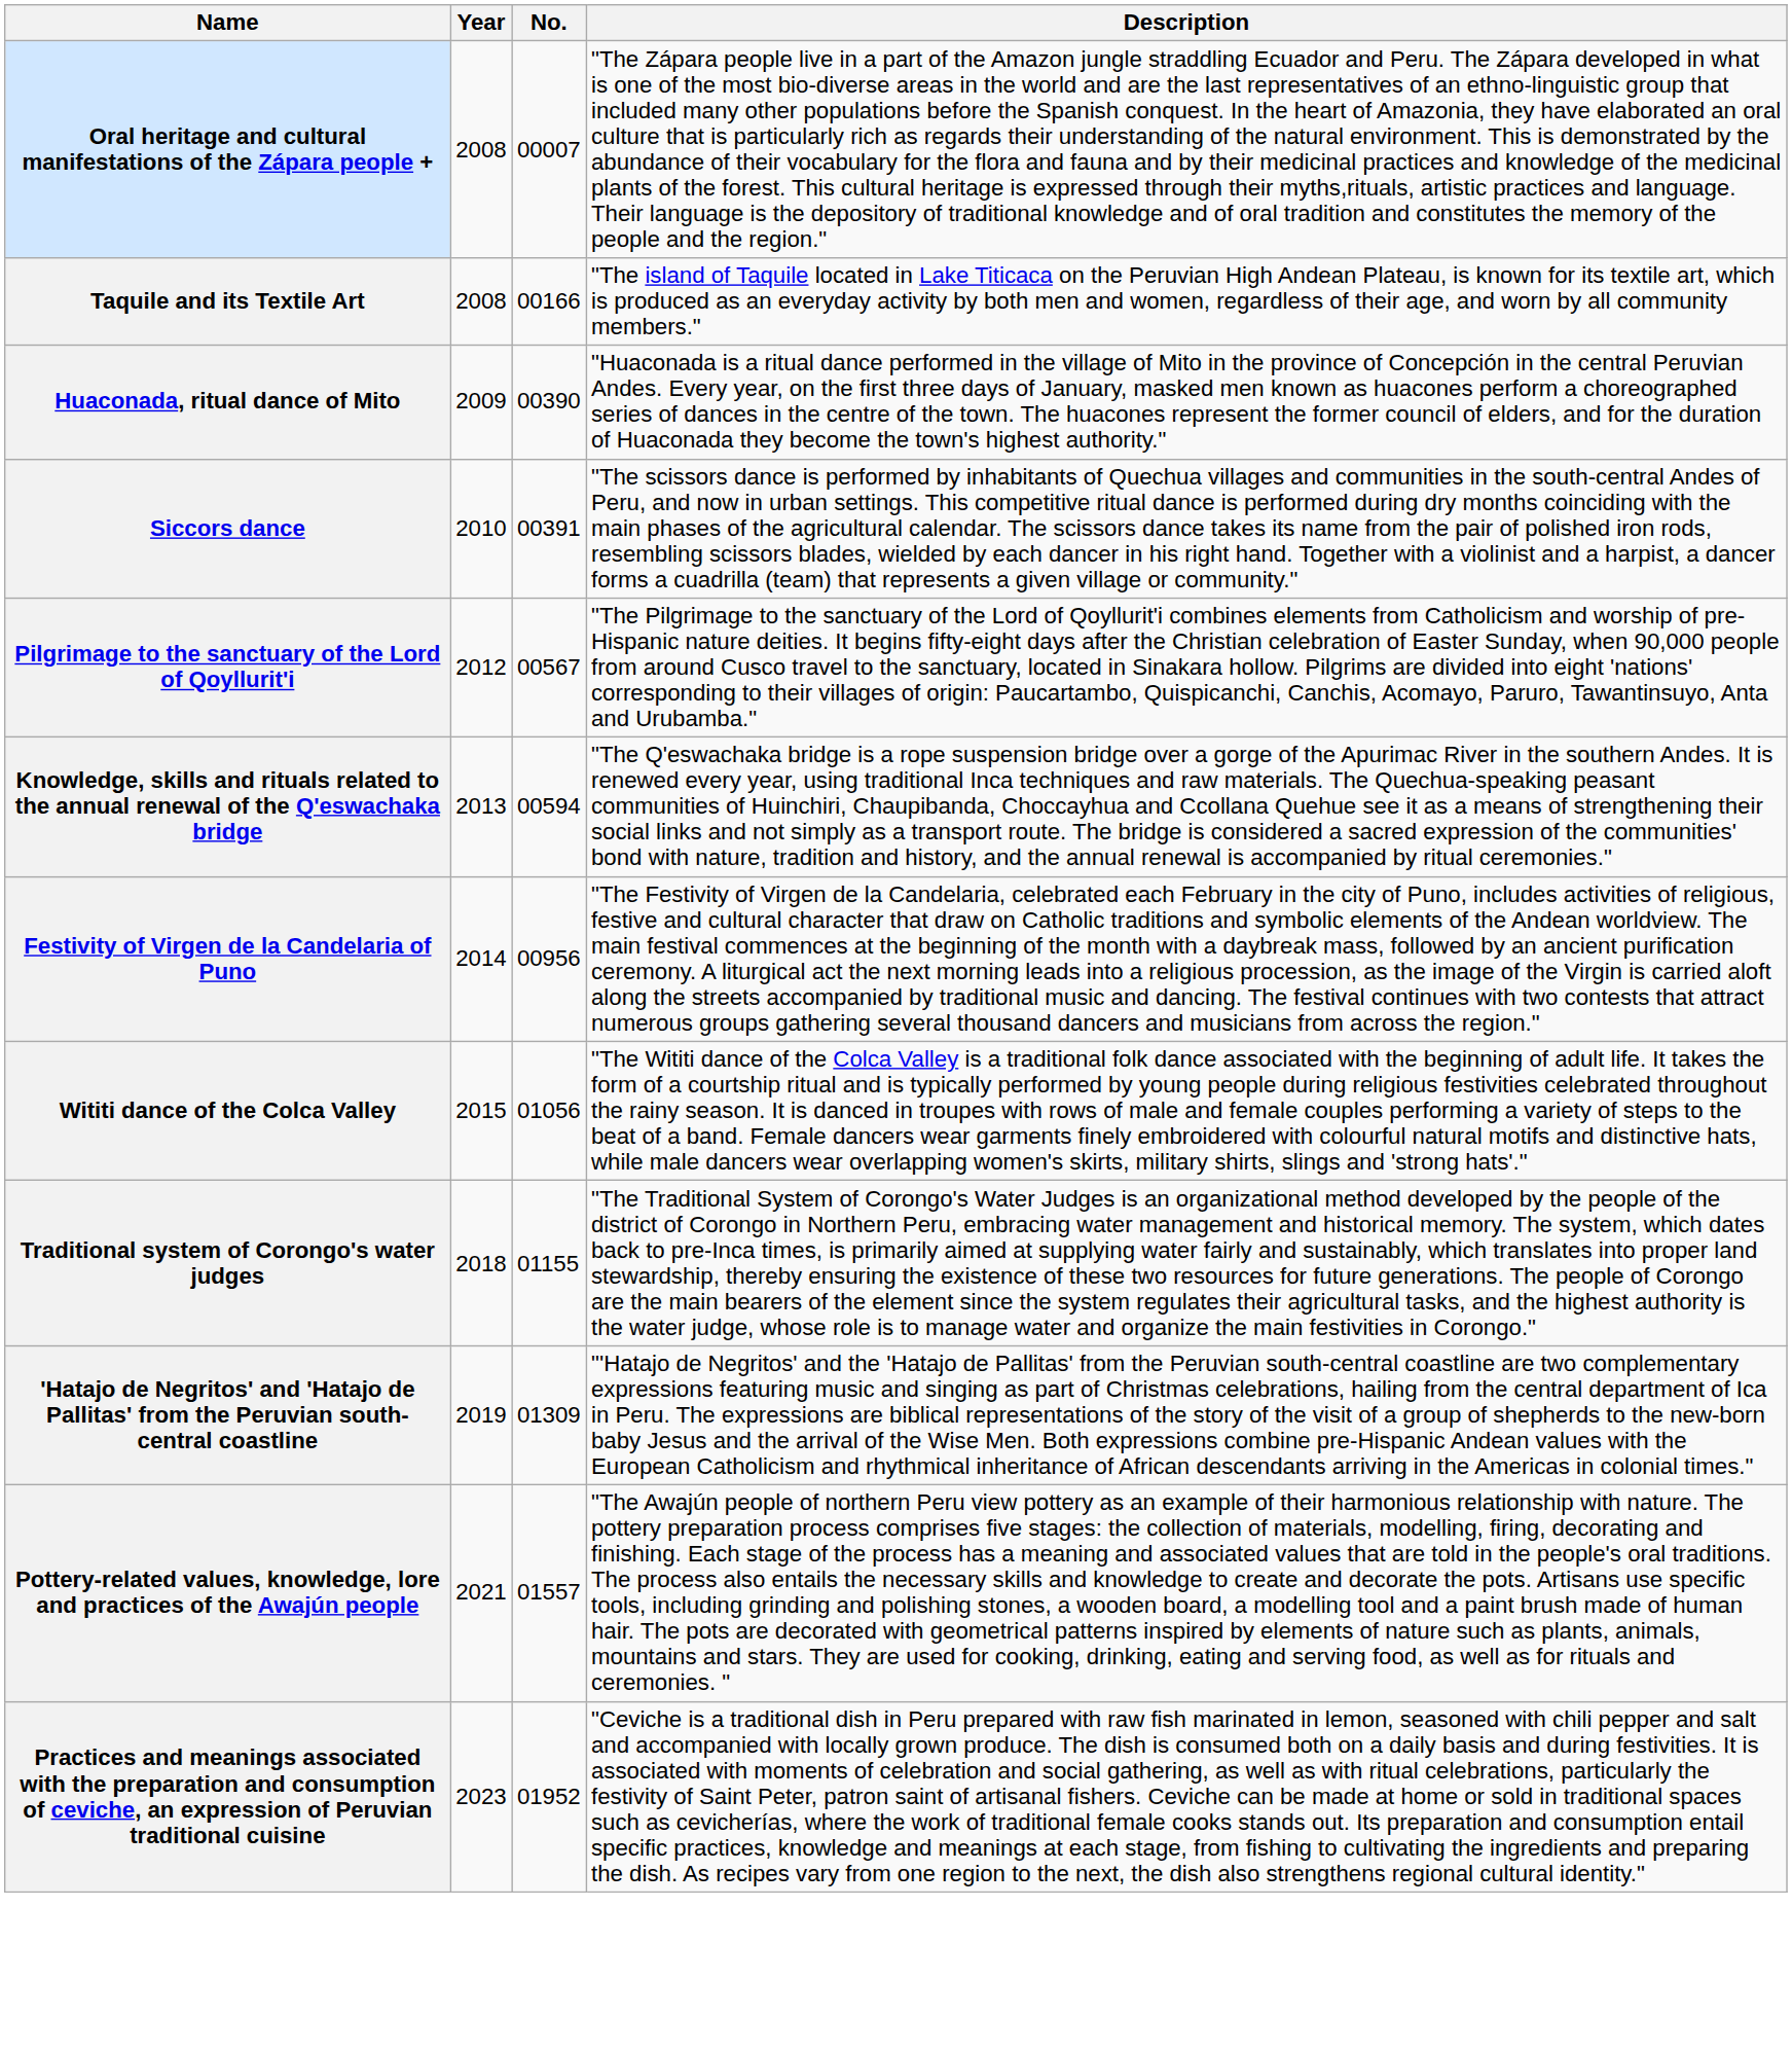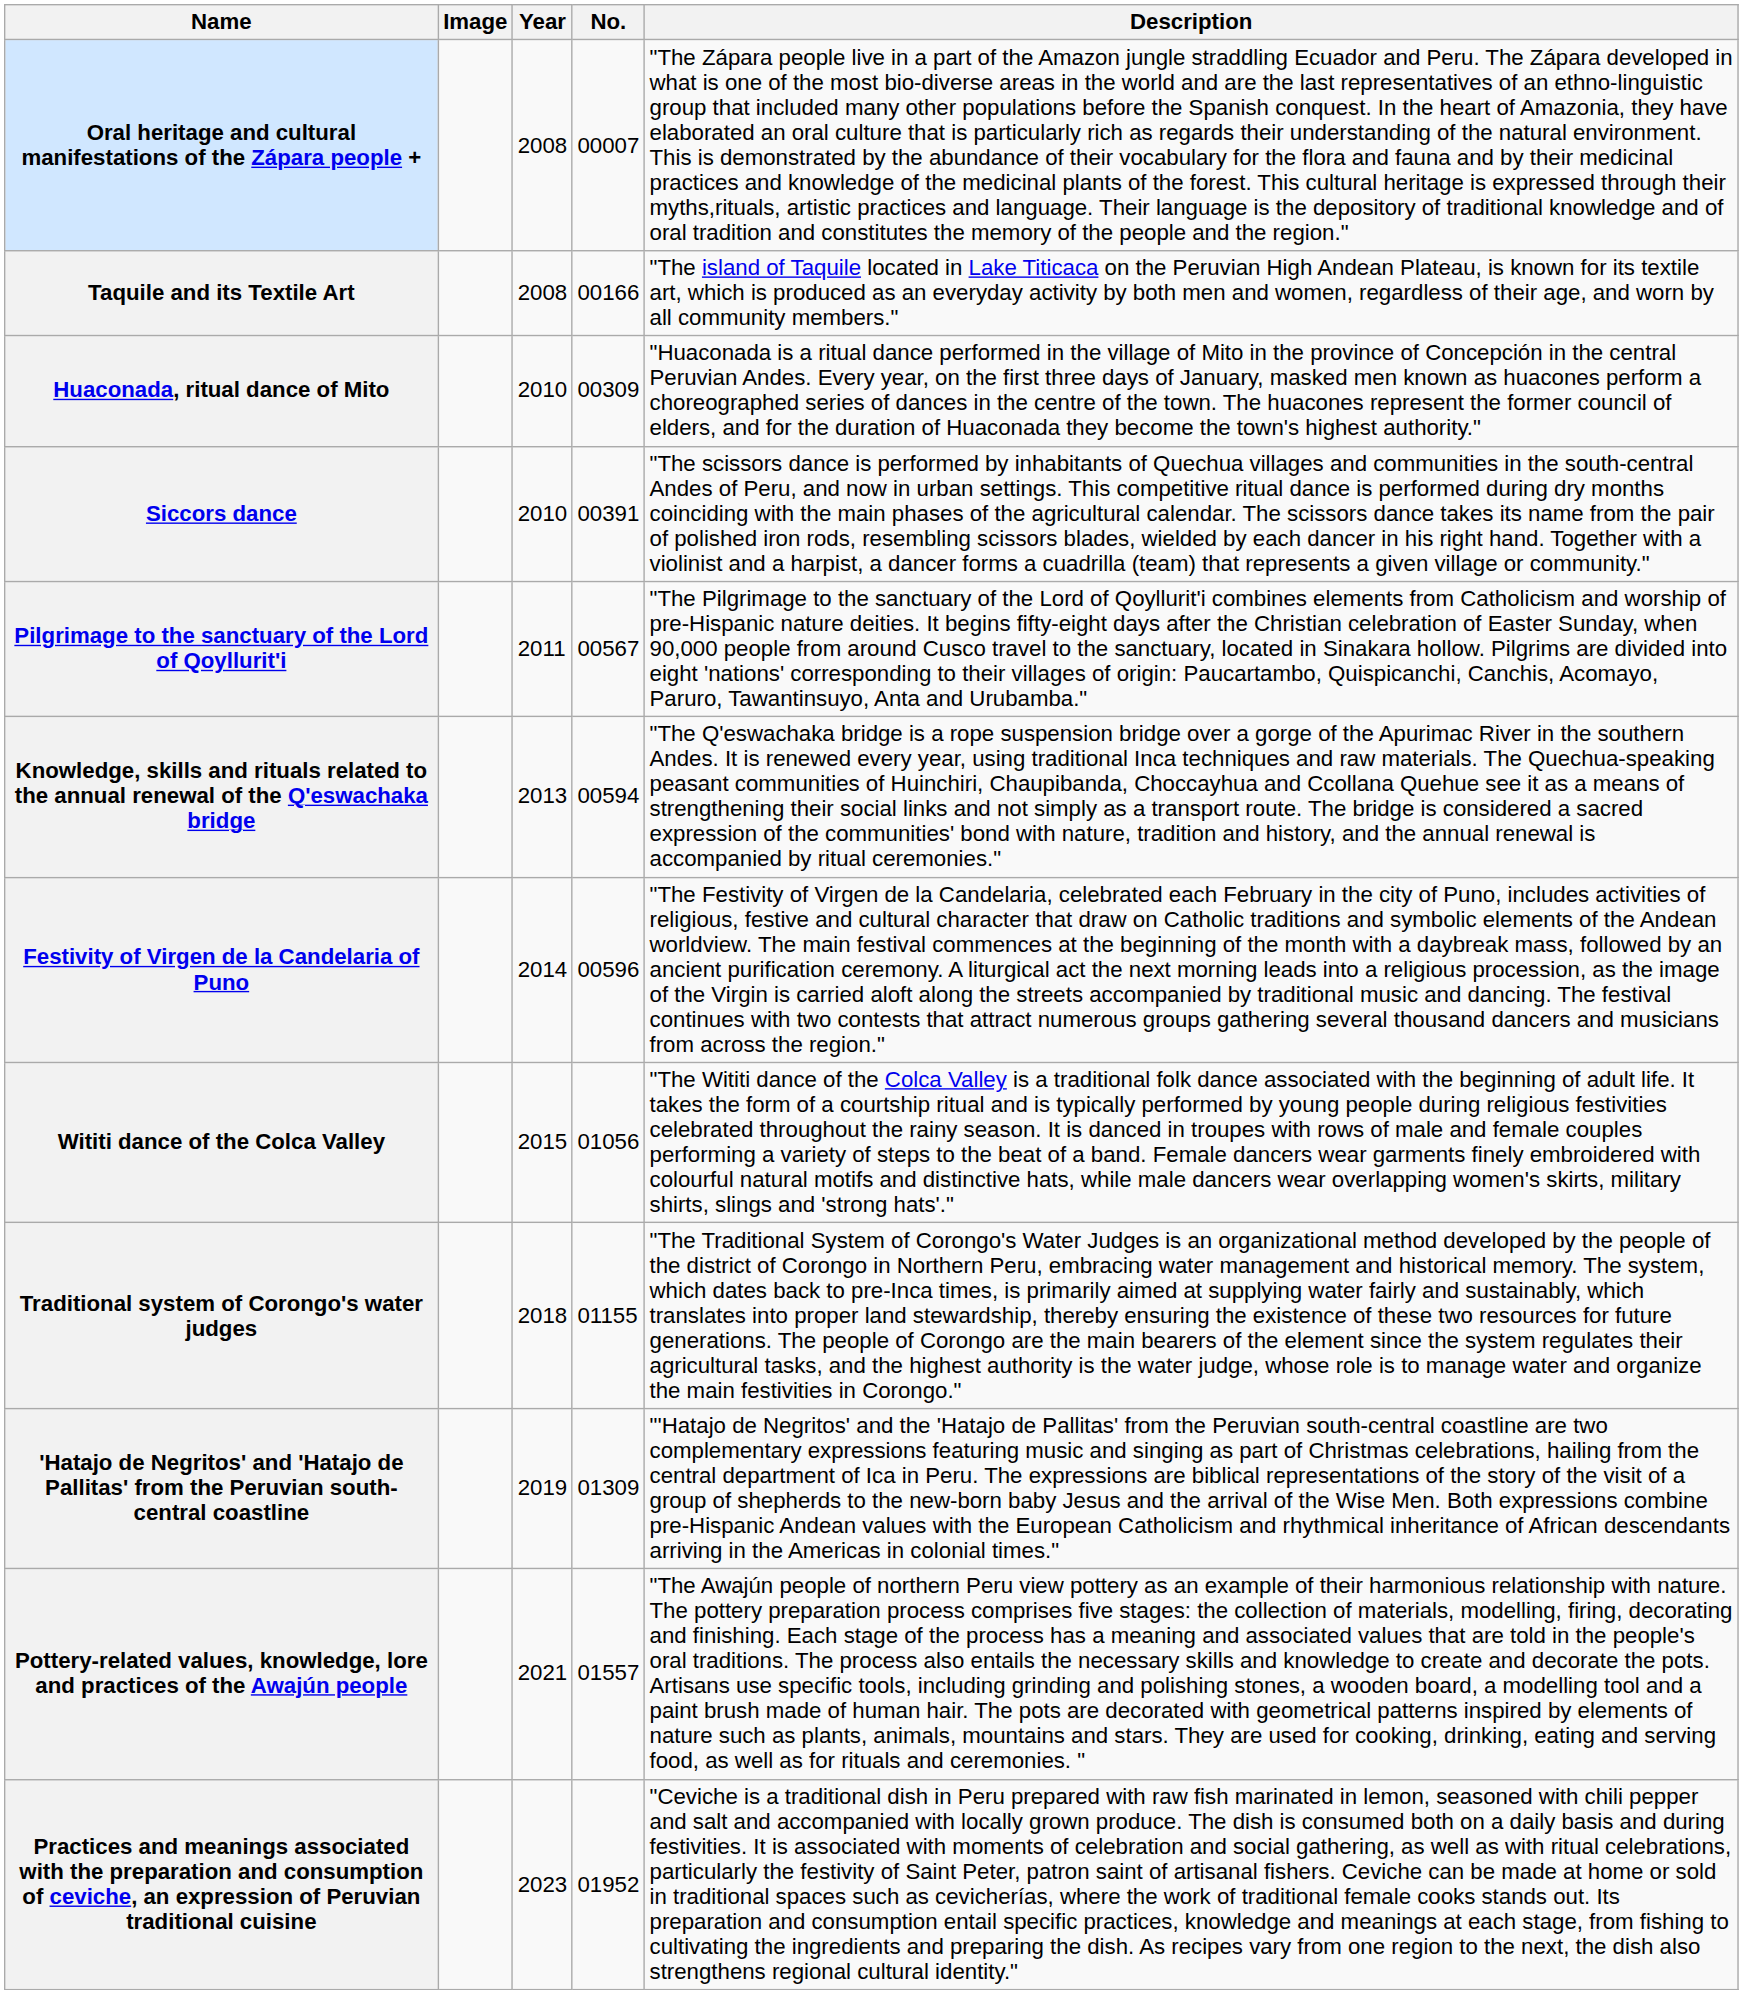+ column: Image
Huaconada, ritual dance of Mito | Year: 2009 -> 2010
Huaconada, ritual dance of Mito | No.: 00390 -> 00309
Pilgrimage to the sanctuary of the Lord of Qoyllurit'i | Year: 2012 -> 2011
Festivity of Virgen de la Candelaria of Puno | No.: 00956 -> 00596
